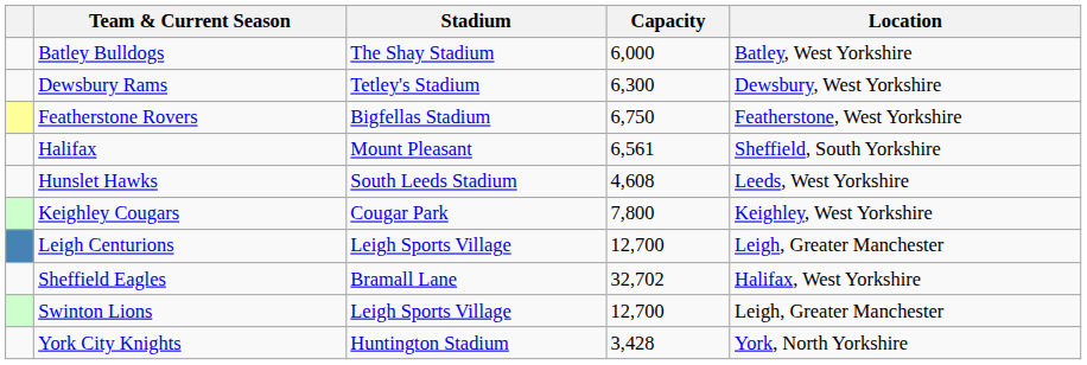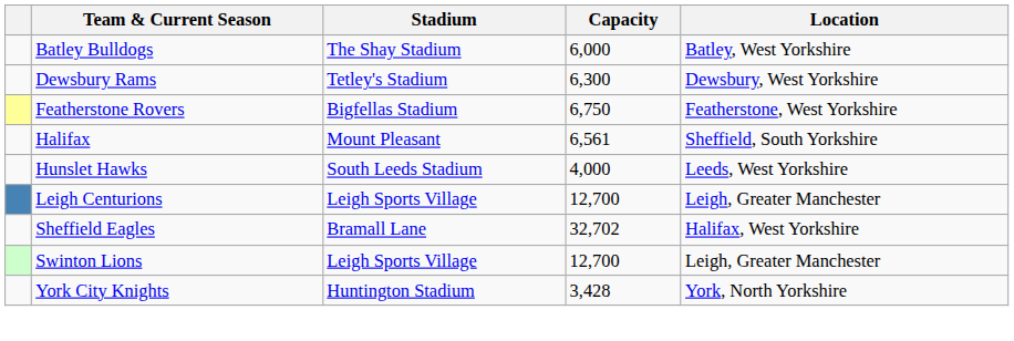Hunslet Hawks | Capacity: 4,608 -> 4,000
- row: Keighley Cougars | Cougar Park | 7,800 | Keighley, West Yorkshire
